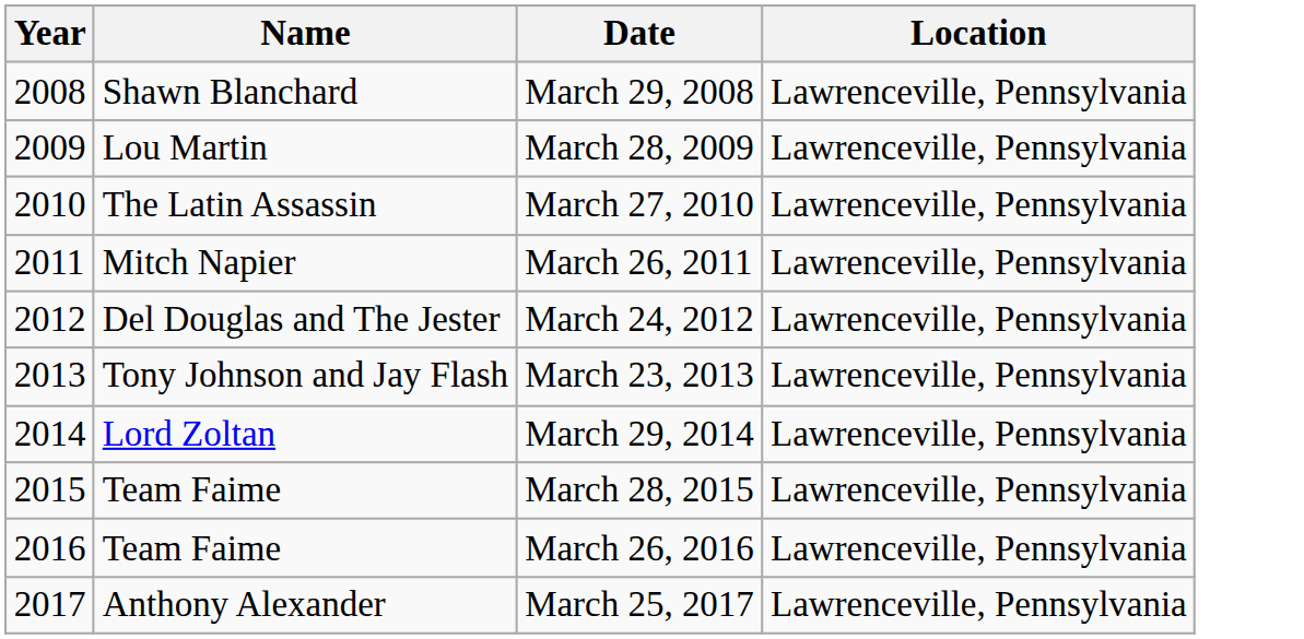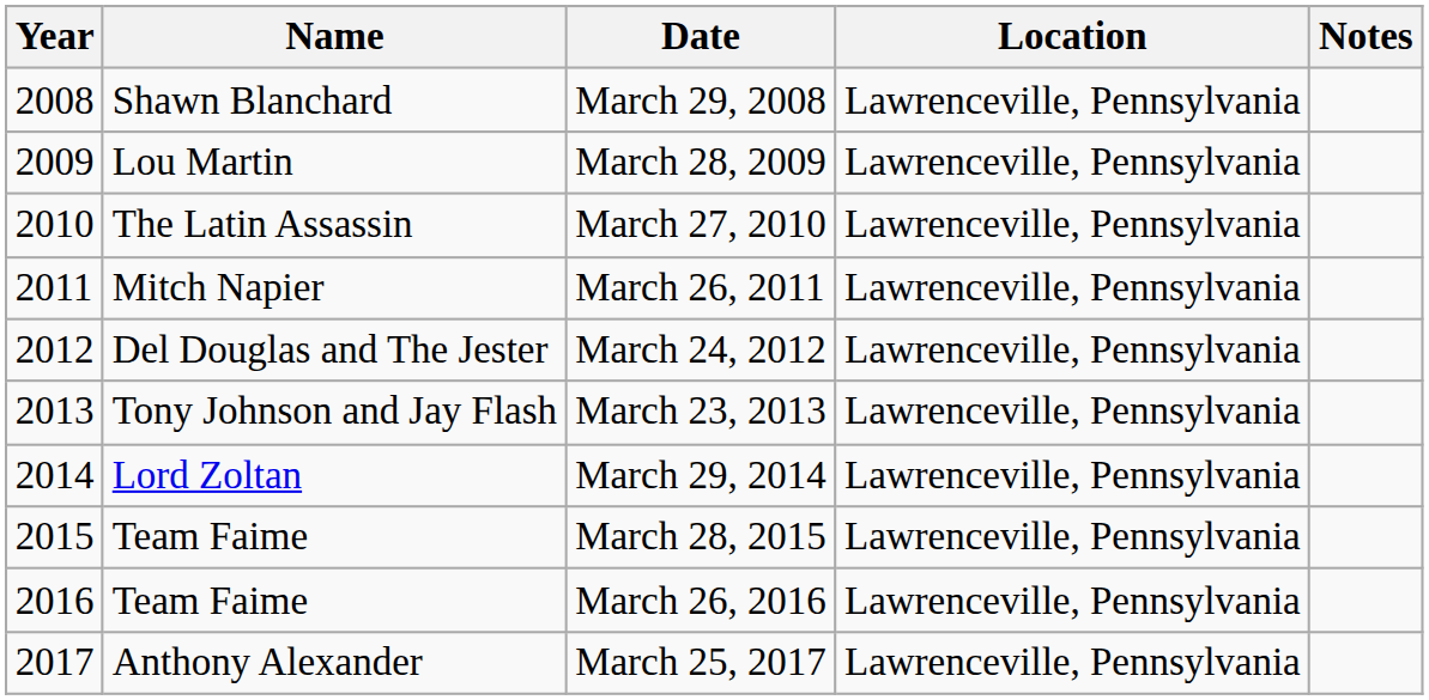+ column: Notes
